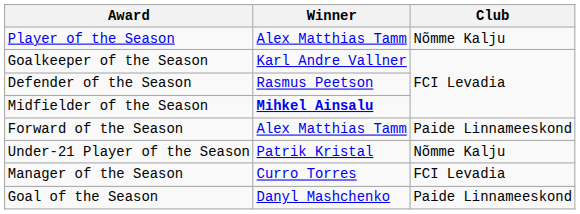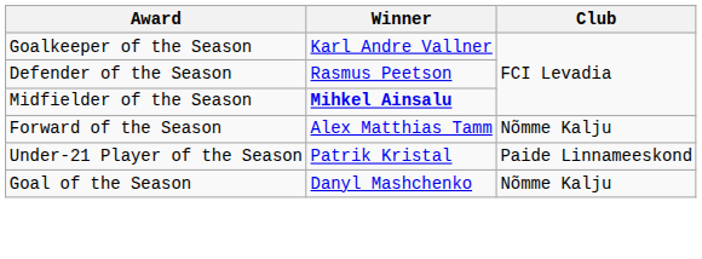- row: Player of the Season | Alex Matthias Tamm | Nõmme Kalju
Forward of the Season | Club: Paide Linnameeskond -> Nõmme Kalju
Under-21 Player of the Season | Club: Nõmme Kalju -> Paide Linnameeskond
- row: Manager of the Season | Curro Torres | FCI Levadia
Goal of the Season | Club: Paide Linnameeskond -> Nõmme Kalju
